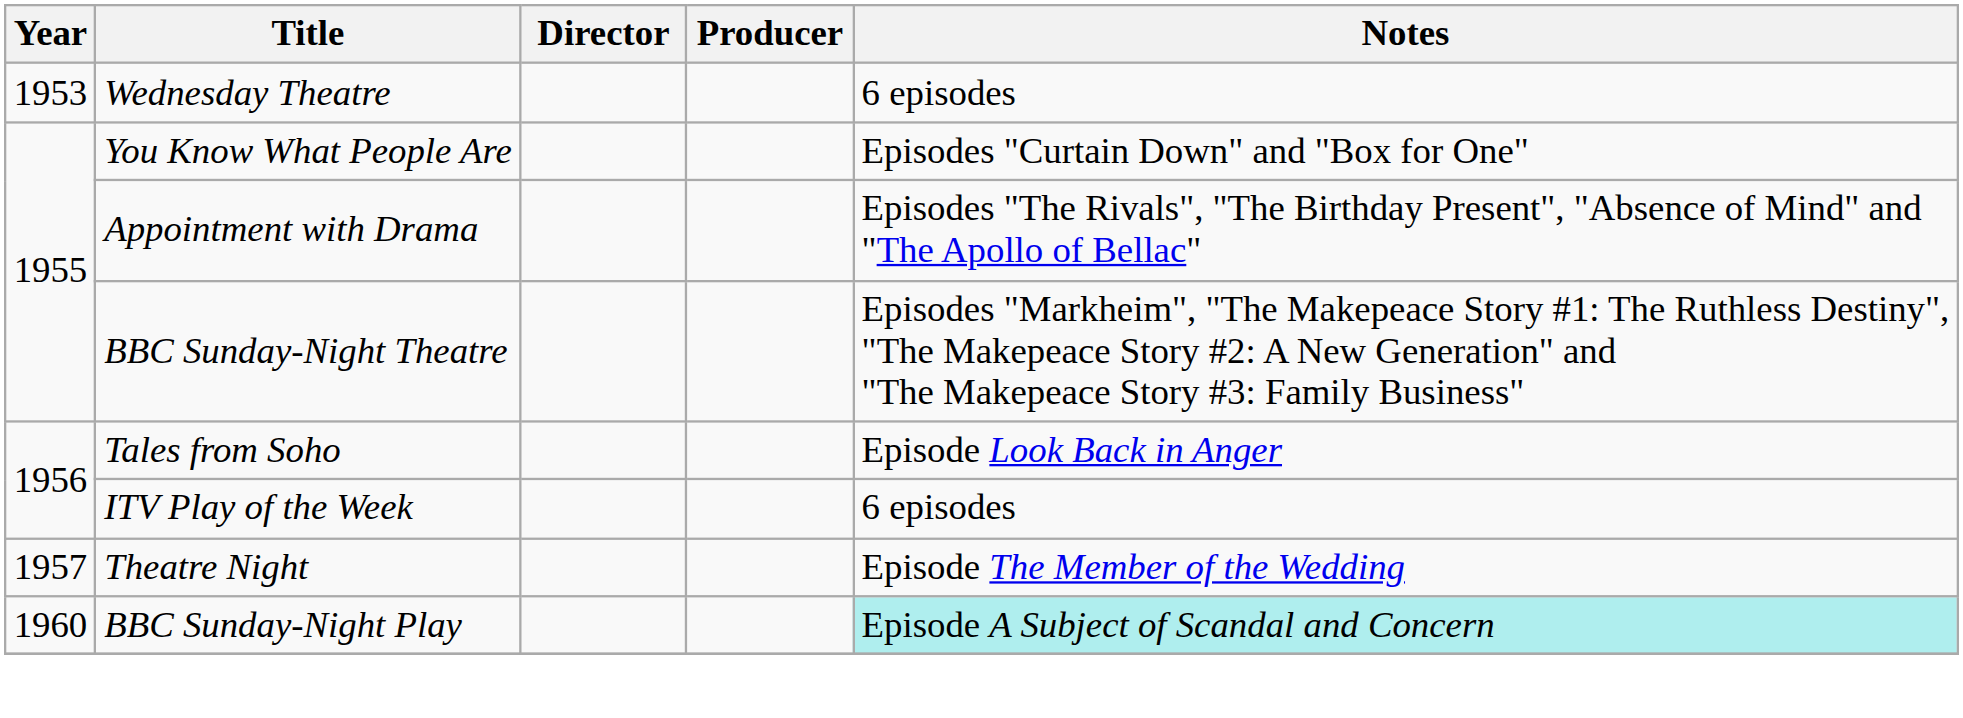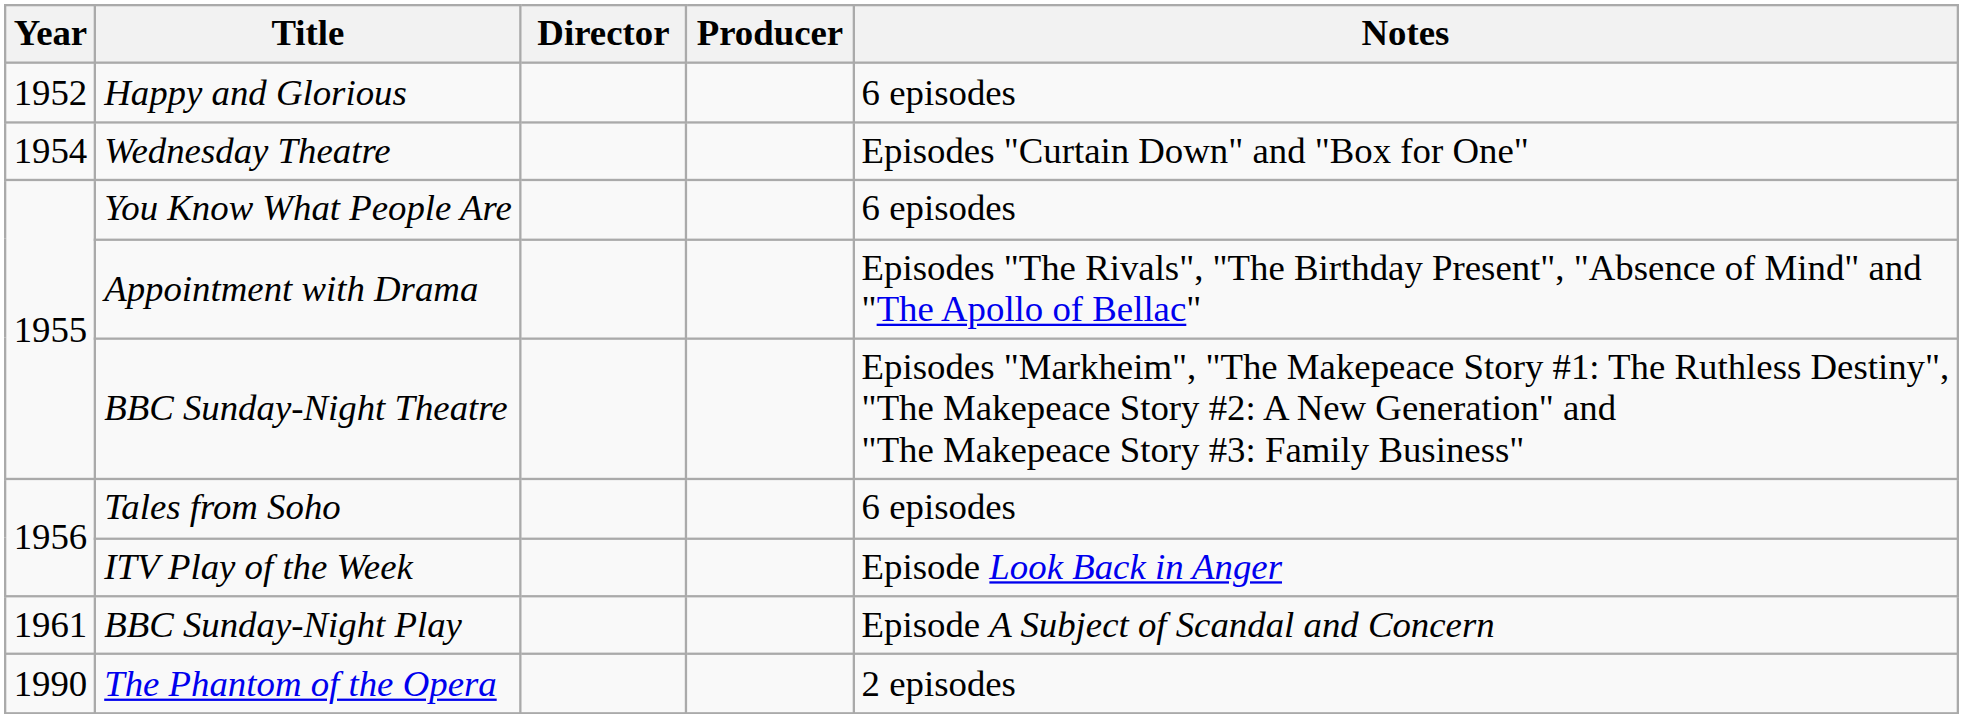+ row: 1952 | Happy and Glorious | 6 episodes
Wednesday Theatre | Year: 1953 -> 1954
Wednesday Theatre | Notes: 6 episodes -> Episodes "Curtain Down" and "Box for One"
You Know What People Are | Notes: Episodes "Curtain Down" and "Box for One" -> 6 episodes
Tales from Soho | Notes: Episode Look Back in Anger -> 6 episodes
ITV Play of the Week | Notes: 6 episodes -> Episode Look Back in Anger
- row: 1957 | Theatre Night | Episode The Member of the Wedding
BBC Sunday-Night Play | Year: 1960 -> 1961
BBC Sunday-Night Play | Notes: paleturquoise background -> no background
+ row: 1990 | The Phantom of the Opera | 2 episodes
